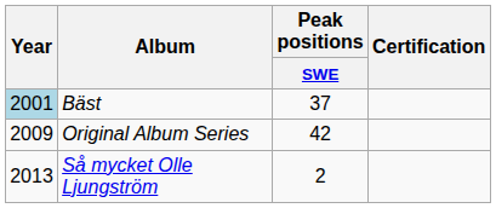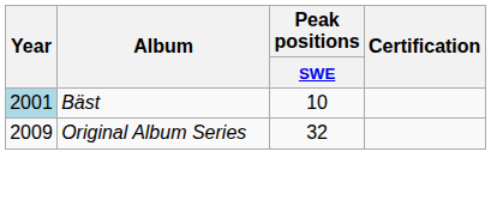Bäst | Peak positions / SWE: 37 -> 10
Original Album Series | Peak positions / SWE: 42 -> 32
- row: 2013 | Så mycket Olle Ljungström | 2
